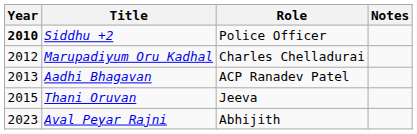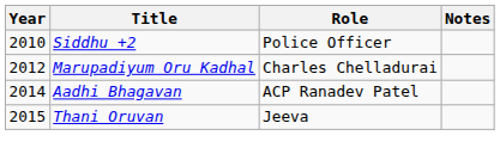Siddhu +2 | Year: bold -> normal
Aadhi Bhagavan | Year: 2013 -> 2014
- row: 2023 | Aval Peyar Rajni | Abhijith
